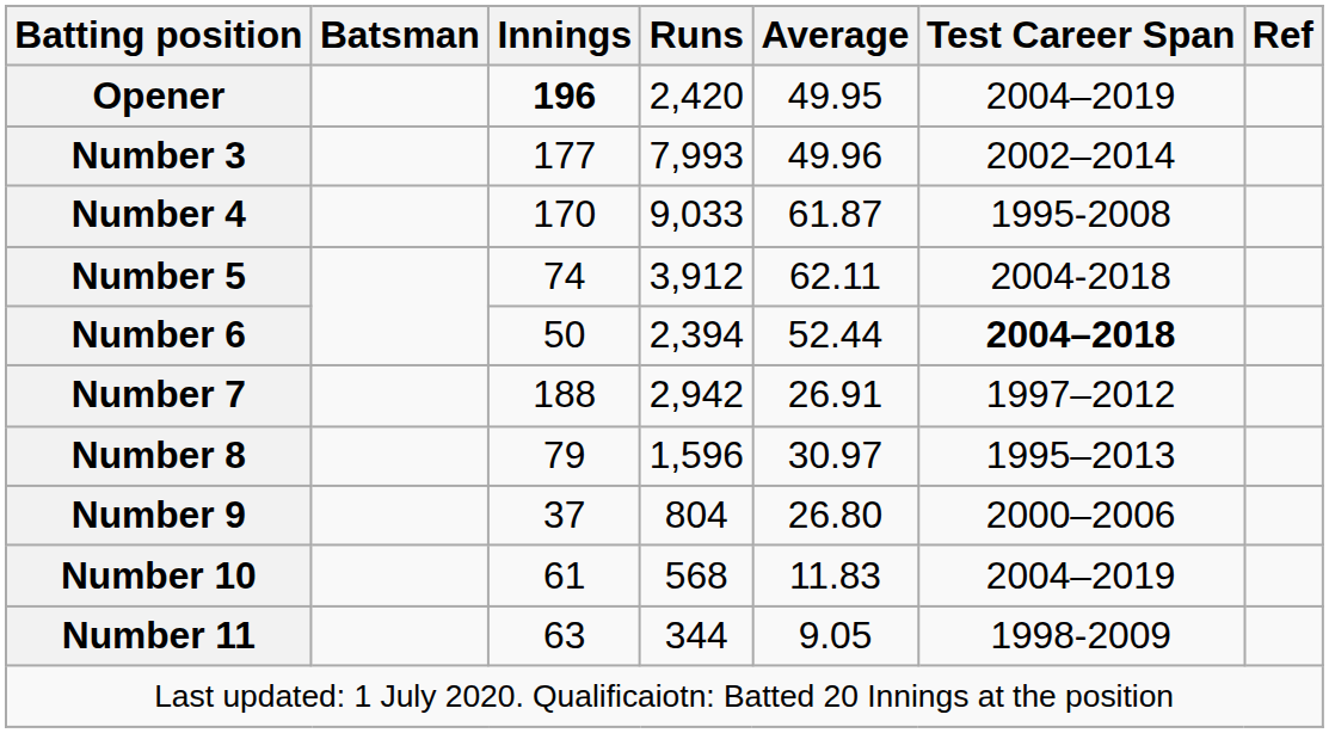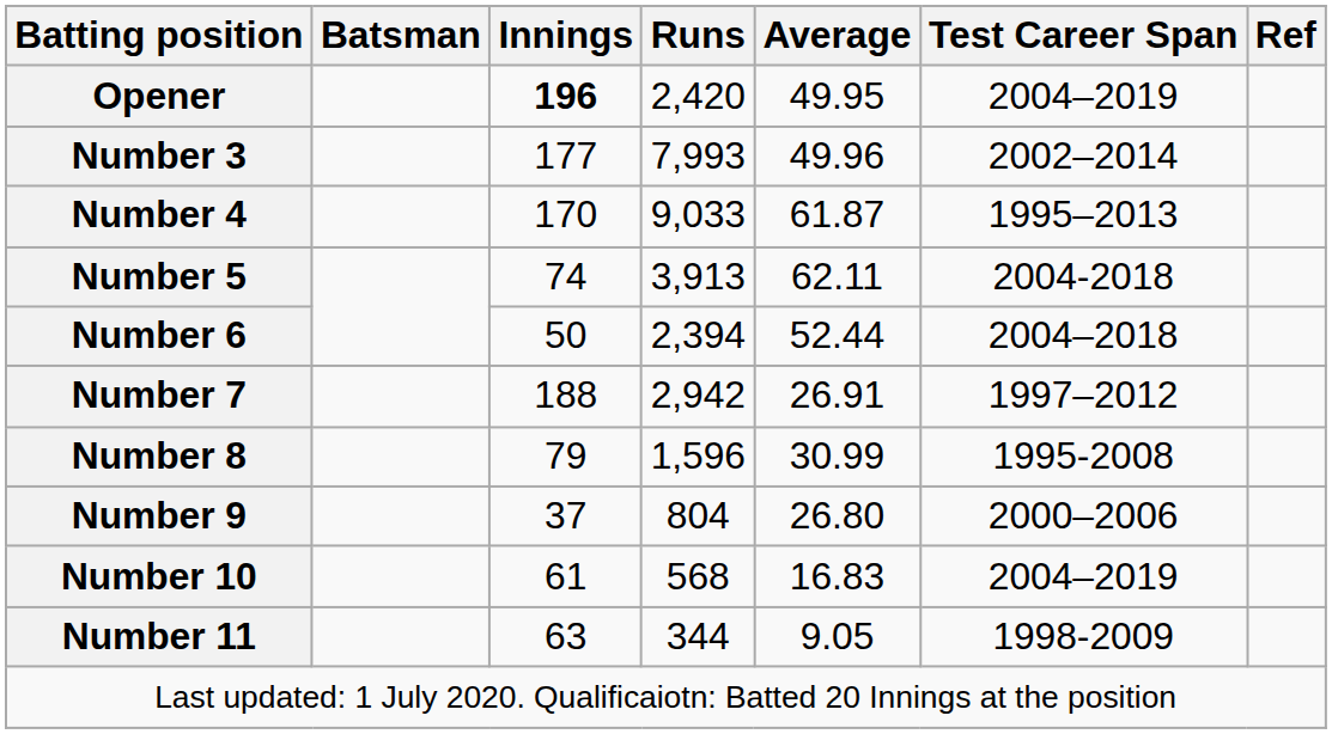Number 4 | Test Career Span: 1995-2008 -> 1995–2013
Number 5 | Runs: 3,912 -> 3,913
Number 6 | Test Career Span: bold -> normal
Number 8 | Average: 30.97 -> 30.99
Number 8 | Test Career Span: 1995–2013 -> 1995-2008
Number 10 | Average: 11.83 -> 16.83
